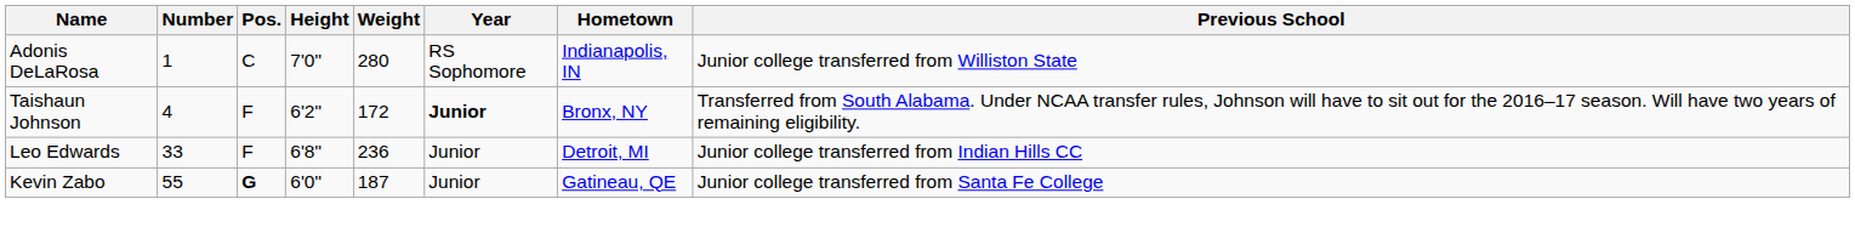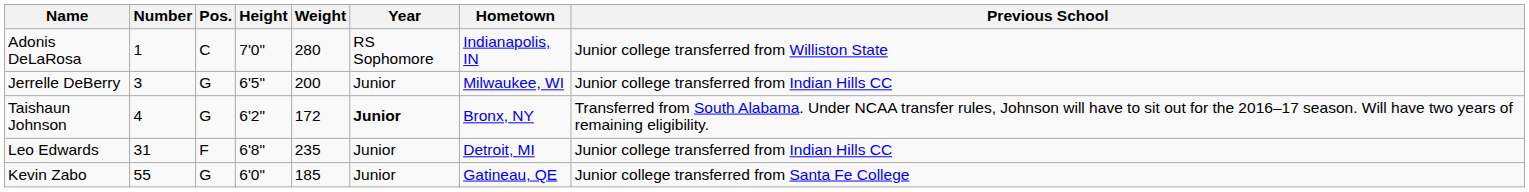+ row: Jerrelle DeBerry | 3 | G | 6'5" | 200 | Junior | Milwaukee, WI | Junior college transferred from Indian Hills CC
Taishaun Johnson | Pos.: F -> G
Leo Edwards | Number: 33 -> 31
Leo Edwards | Weight: 236 -> 235
Kevin Zabo | Pos.: bold -> normal
Kevin Zabo | Weight: 187 -> 185
